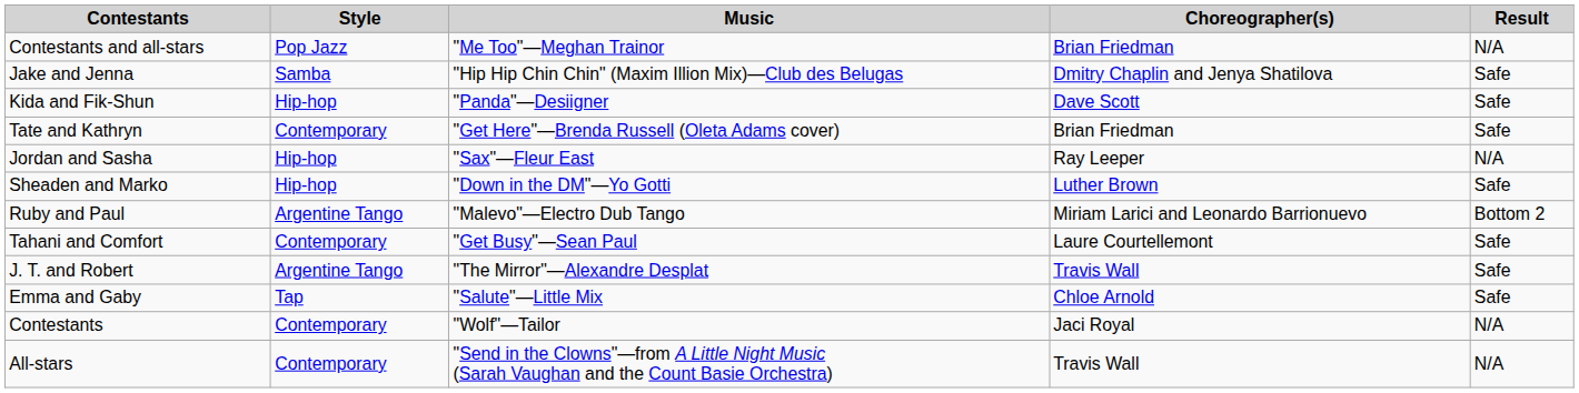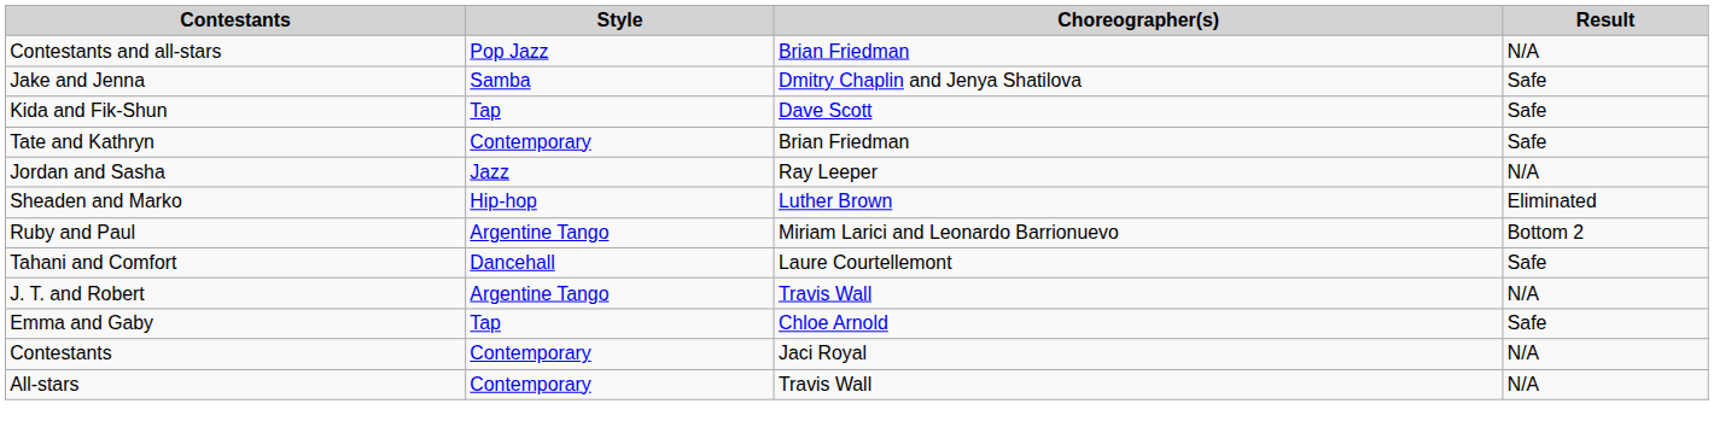- column: Music | "Me Too"—Meghan Trainor | "Hip Hip Chin Chin" (Maxim Illion Mix)—Club des Belugas | "Panda"—Desiigner | "Get Here"—Brenda Russell (Oleta Adams cover) | "Sax"—Fleur East | "Down in the DM"—Yo Gotti | "Malevo"—Electro Dub Tango | "Get Busy"—Sean Paul | "The Mirror"—Alexandre Desplat | "Salute"—Little Mix | "Wolf"—Tailor | "Send in the Clowns"—from A Little Night Music (Sarah Vaughan and the Count Basie Orchestra)
Kida and Fik-Shun | Style: Hip-hop -> Tap
Jordan and Sasha | Style: Hip-hop -> Jazz
Sheaden and Marko | Result: Safe -> Eliminated
Tahani and Comfort | Style: Contemporary -> Dancehall
J. T. and Robert | Result: Safe -> N/A
